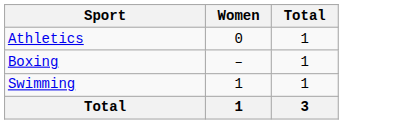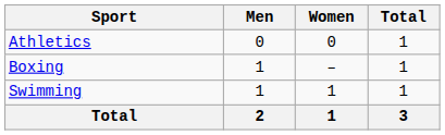+ column: Men | 0 | 1 | 1 | 2
